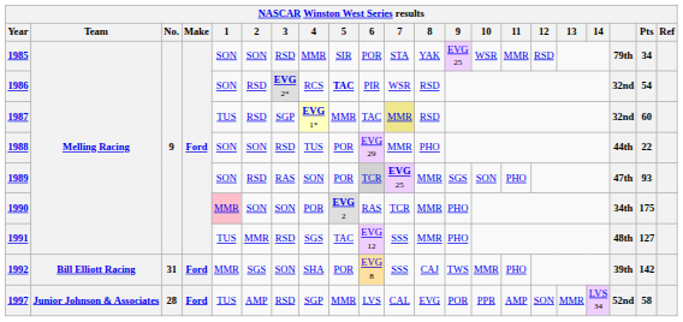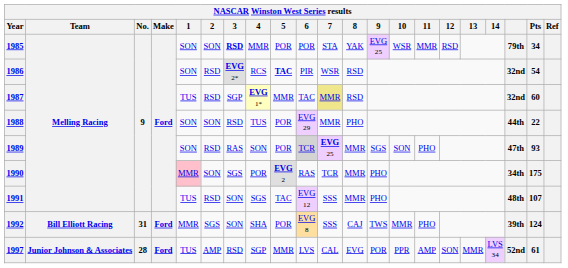1985 | 3: normal -> bold
1985 | 5: SIR -> POR
1990 | 3: SON -> SGS
1991 | 2: MMR -> RSD
1991 | 3: RSD -> SON
1991 | Pts: 127 -> 107
1992 | Pts: 142 -> 124
1997 | Pts: 58 -> 61
